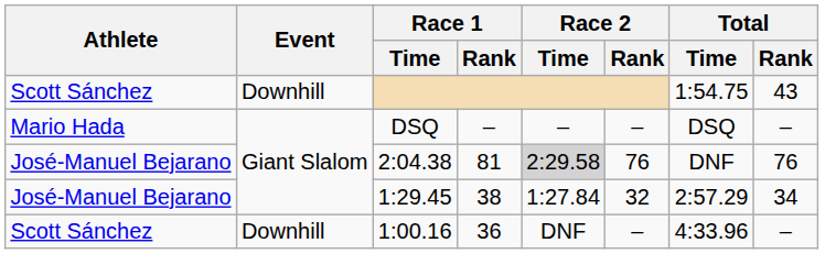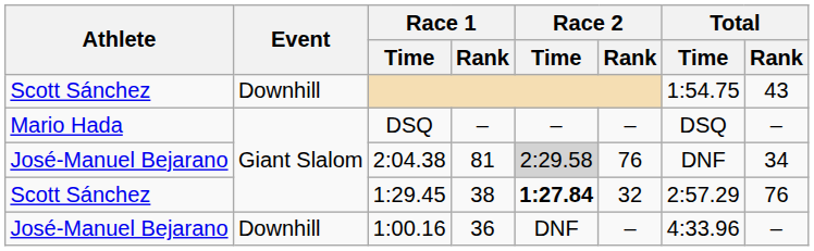2:04.38 | Total / Rank: 76 -> 34
1:29.45 | Athlete: José-Manuel Bejarano -> Scott Sánchez
1:29.45 | Race 2 / Time: normal -> bold
1:29.45 | Total / Rank: 34 -> 76
1:00.16 | Athlete: Scott Sánchez -> José-Manuel Bejarano
